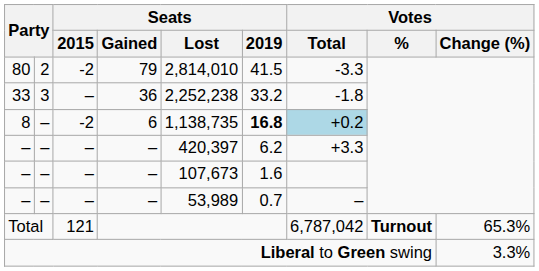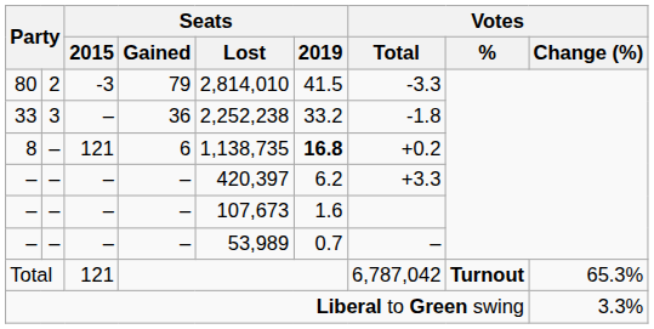80 | Seats / 2015: -2 -> -3
8 | Seats / 2015: -2 -> 121
8 | Votes / Total: lightblue background -> no background
